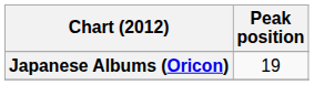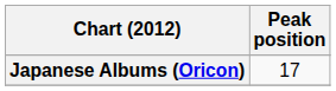Japanese Albums (Oricon) | Peak position: 19 -> 17
